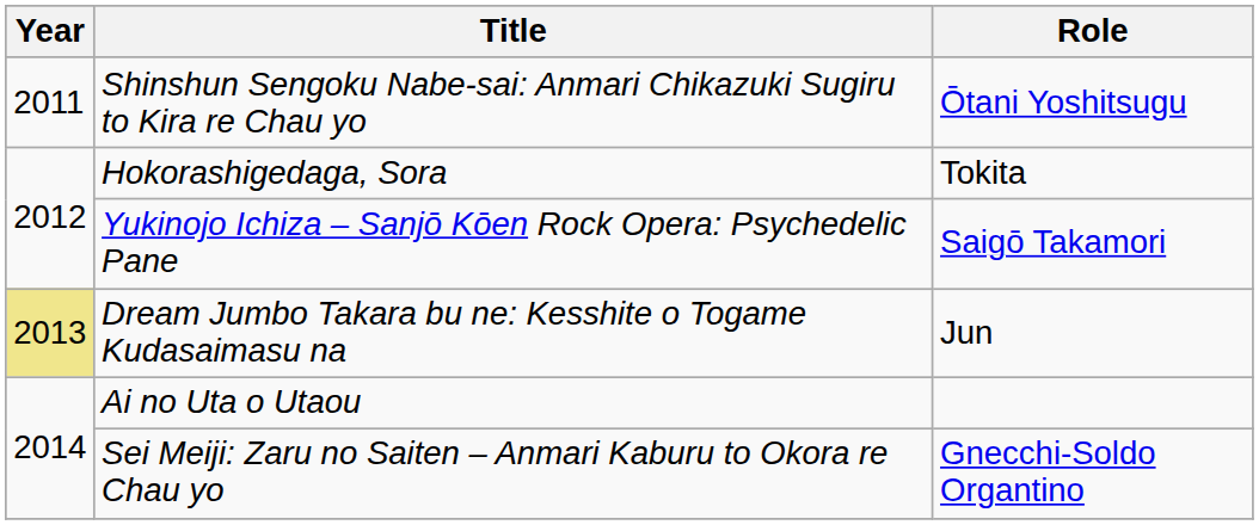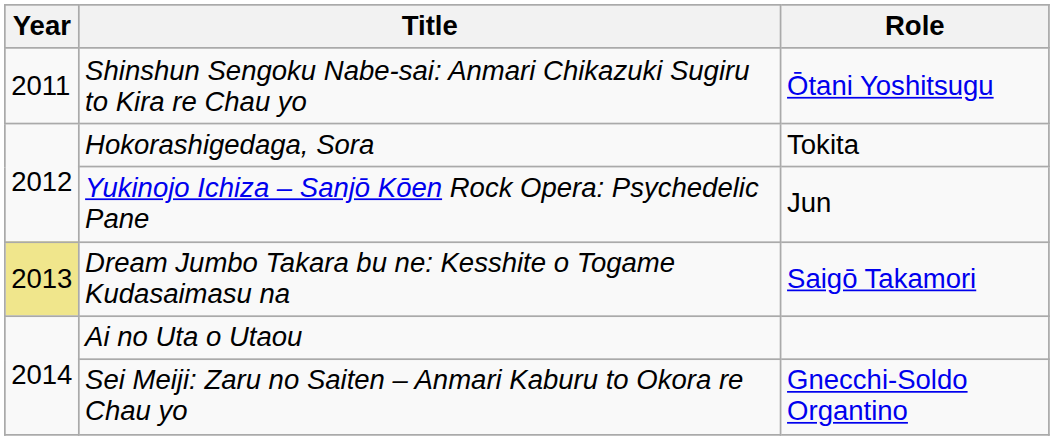Yukinojo Ichiza – Sanjō Kōen Rock Opera: Psychedelic Pane | Role: Saigō Takamori -> Jun
Dream Jumbo Takara bu ne: Kesshite o Togame Kudasaimasu na | Role: Jun -> Saigō Takamori
